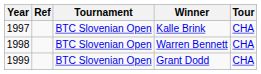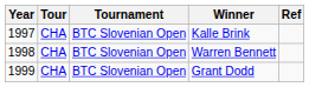columns swapped: Tour <-> Ref
